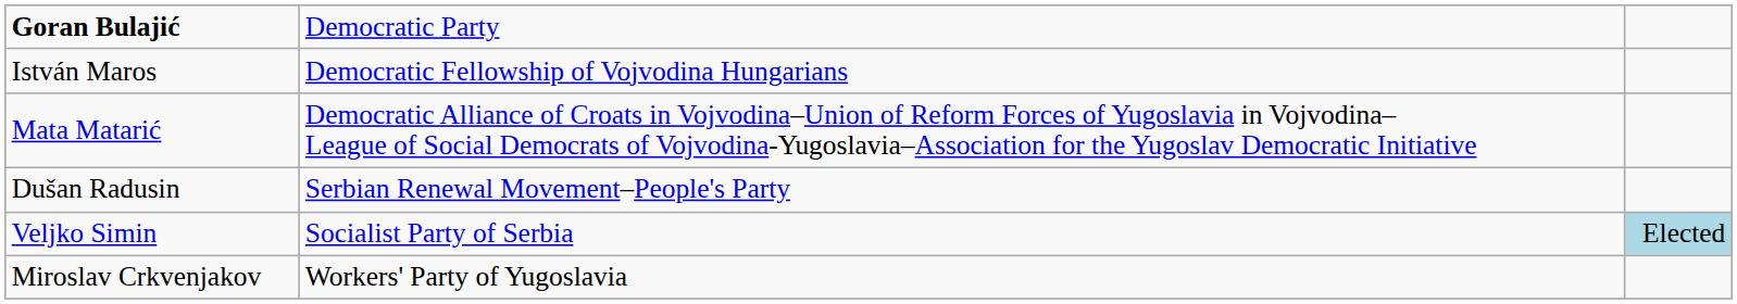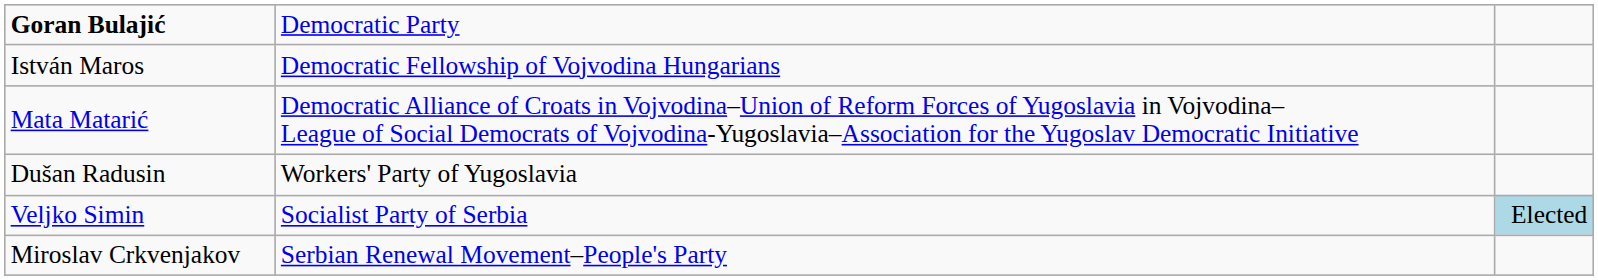Dušan Radusin | column 2: Serbian Renewal Movement–People's Party -> Workers' Party of Yugoslavia
Miroslav Crkvenjakov | column 2: Workers' Party of Yugoslavia -> Serbian Renewal Movement–People's Party
